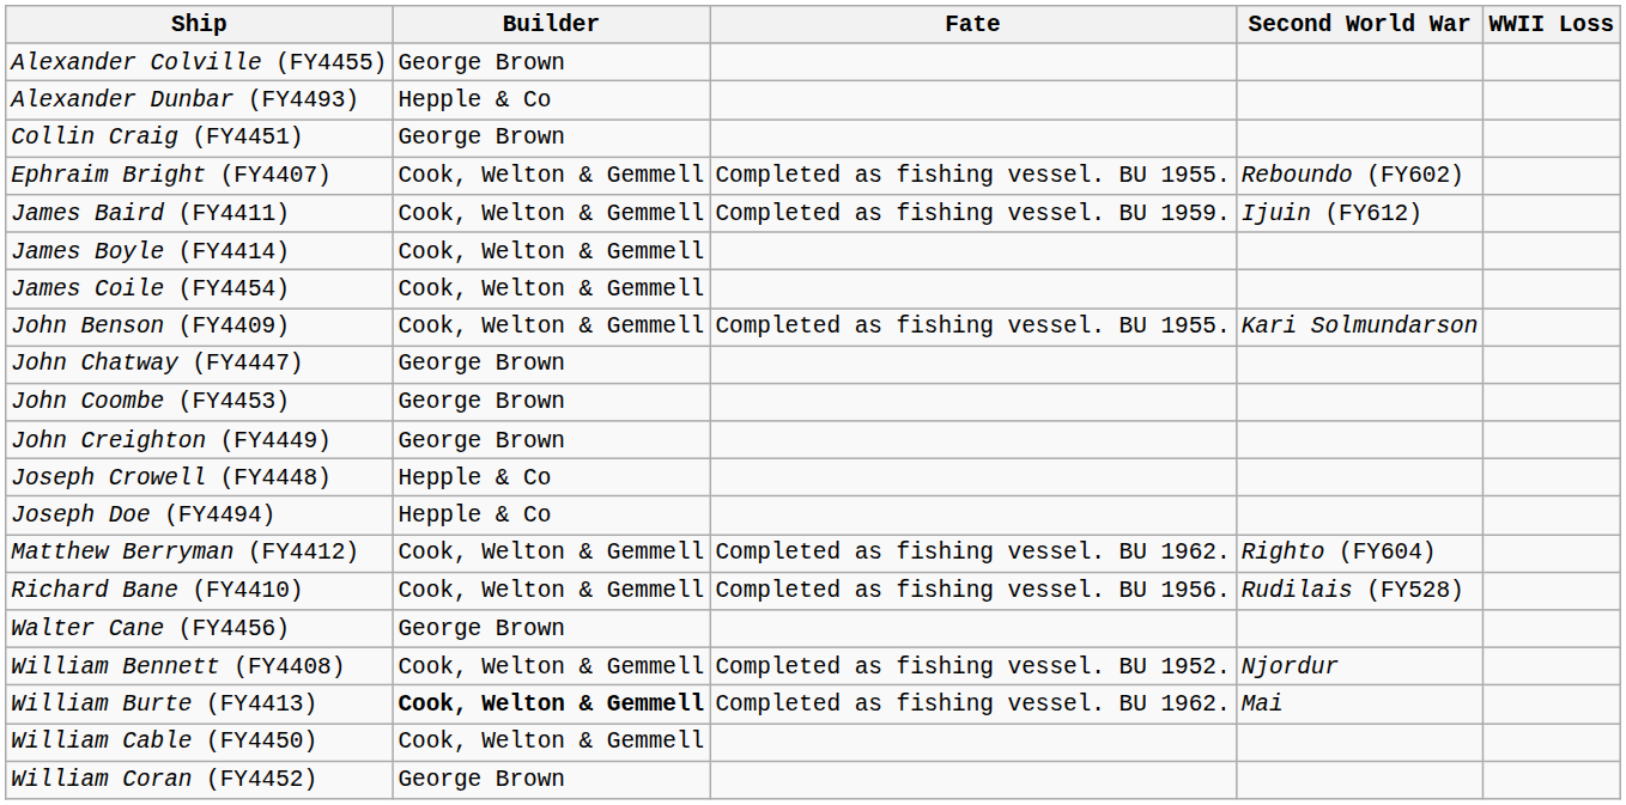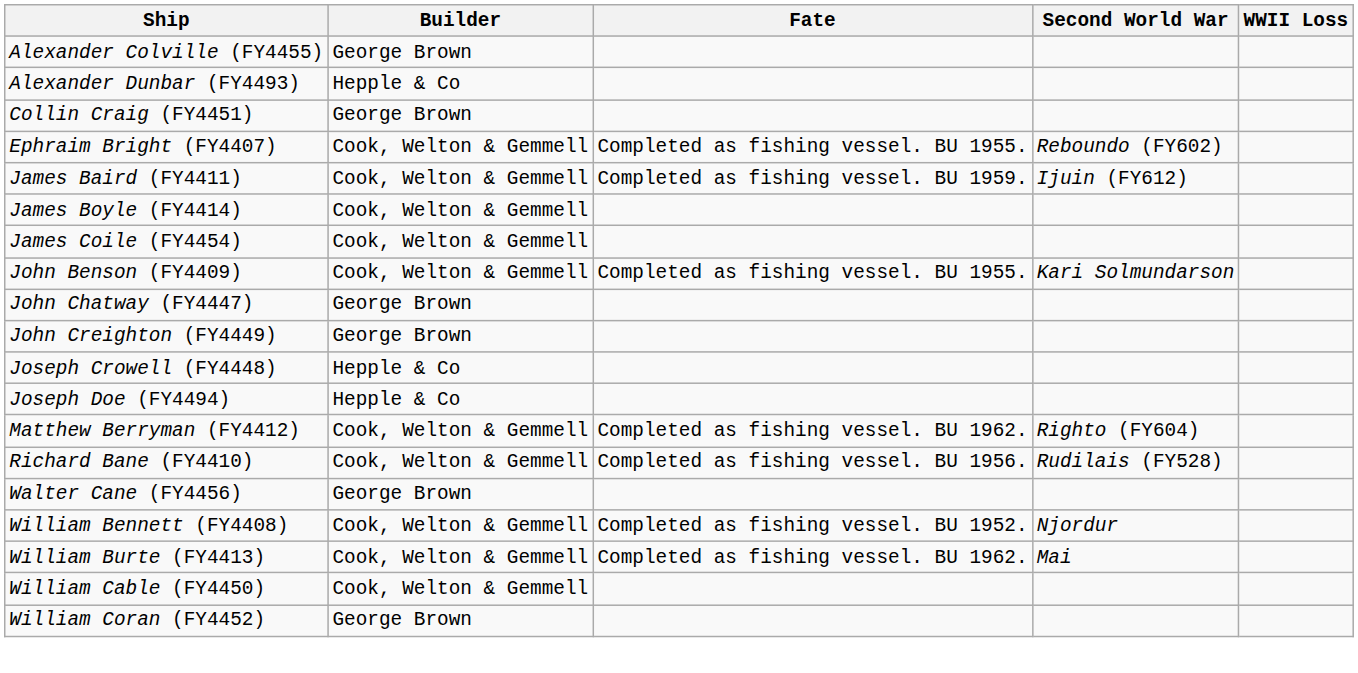- row: John Coombe (FY4453) | George Brown
William Burte (FY4413) | Builder: bold -> normal
